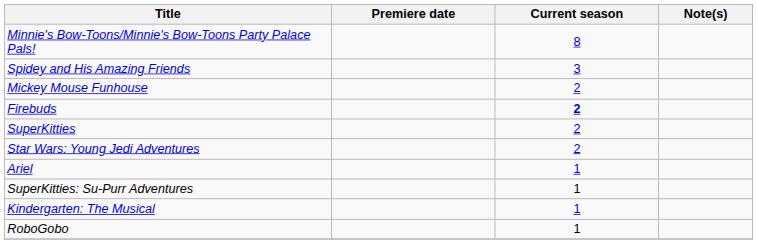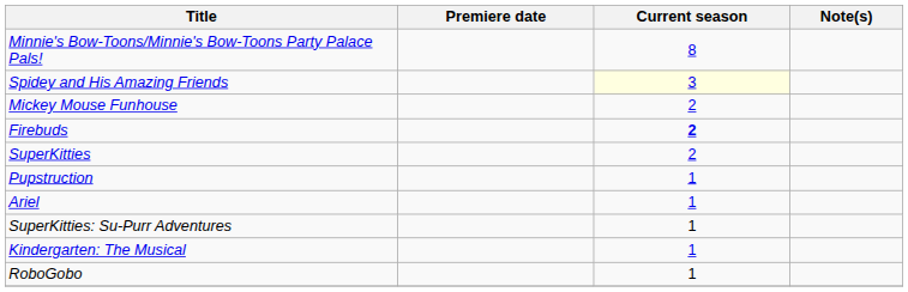Spidey and His Amazing Friends | Current season: no background -> lightyellow background
- row: Star Wars: Young Jedi Adventures | 2
+ row: Pupstruction | 1
